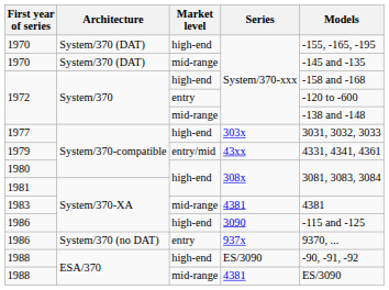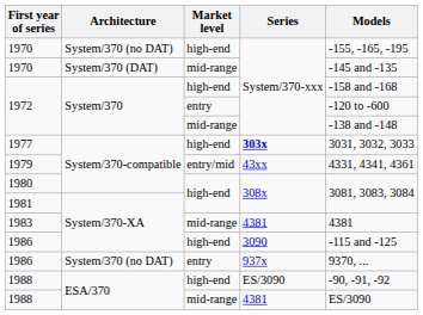1970 / high-end | Architecture: System/370 (DAT) -> System/370 (no DAT)
1977 | Series: normal -> bold
